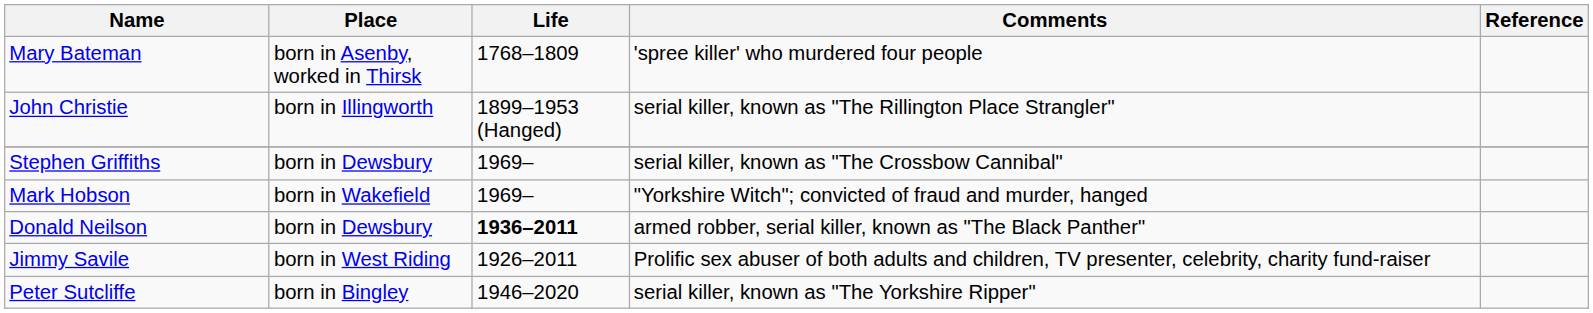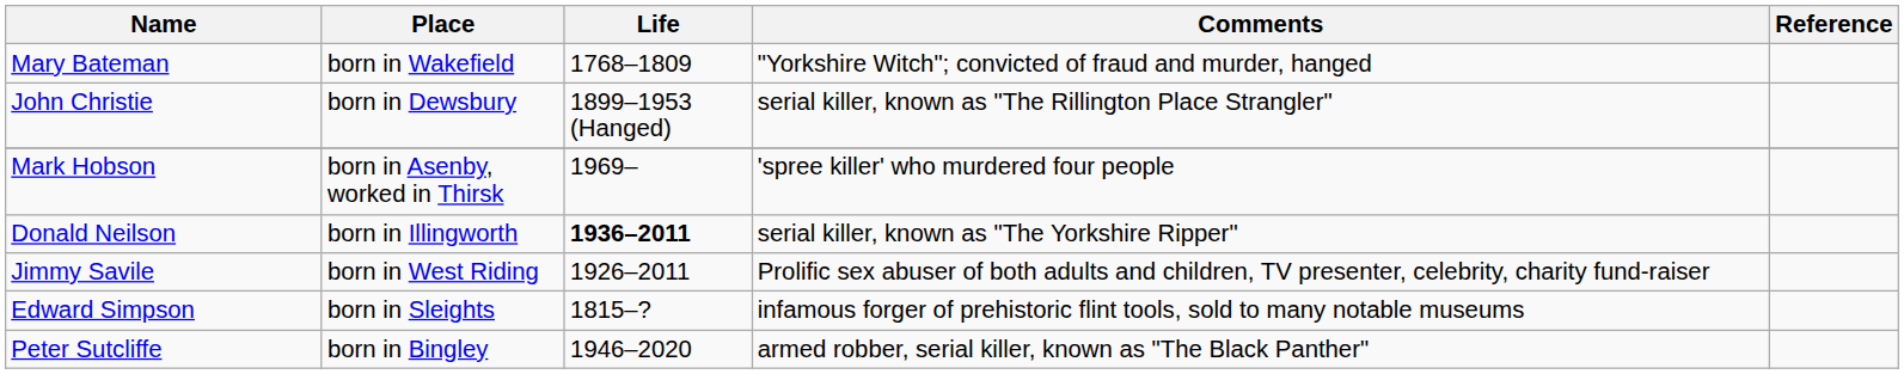Mary Bateman | Place: born in Asenby, worked in Thirsk -> born in Wakefield
Mary Bateman | Comments: 'spree killer' who murdered four people -> "Yorkshire Witch"; convicted of fraud and murder, hanged
John Christie | Place: born in Illingworth -> born in Dewsbury
- row: Stephen Griffiths | born in Dewsbury | 1969– | serial killer, known as "The Crossbow Cannibal"
Mark Hobson | Place: born in Wakefield -> born in Asenby, worked in Thirsk
Mark Hobson | Comments: "Yorkshire Witch"; convicted of fraud and murder, hanged -> 'spree killer' who murdered four people
Donald Neilson | Place: born in Dewsbury -> born in Illingworth
Donald Neilson | Comments: armed robber, serial killer, known as "The Black Panther" -> serial killer, known as "The Yorkshire Ripper"
+ row: Edward Simpson | born in Sleights | 1815–? | infamous forger of prehistoric flint tools, sold to many notable museums
Peter Sutcliffe | Comments: serial killer, known as "The Yorkshire Ripper" -> armed robber, serial killer, known as "The Black Panther"
